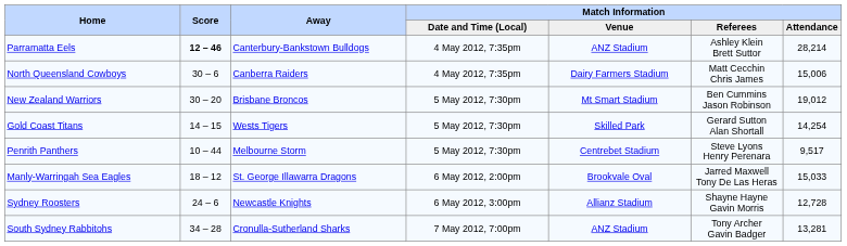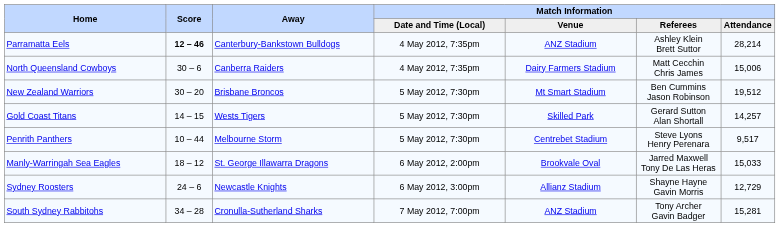New Zealand Warriors | Match Information / Attendance: 19,012 -> 19,512
Gold Coast Titans | Match Information / Attendance: 14,254 -> 14,257
Sydney Roosters | Match Information / Attendance: 12,728 -> 12,729
South Sydney Rabbitohs | Match Information / Attendance: 13,281 -> 15,281
